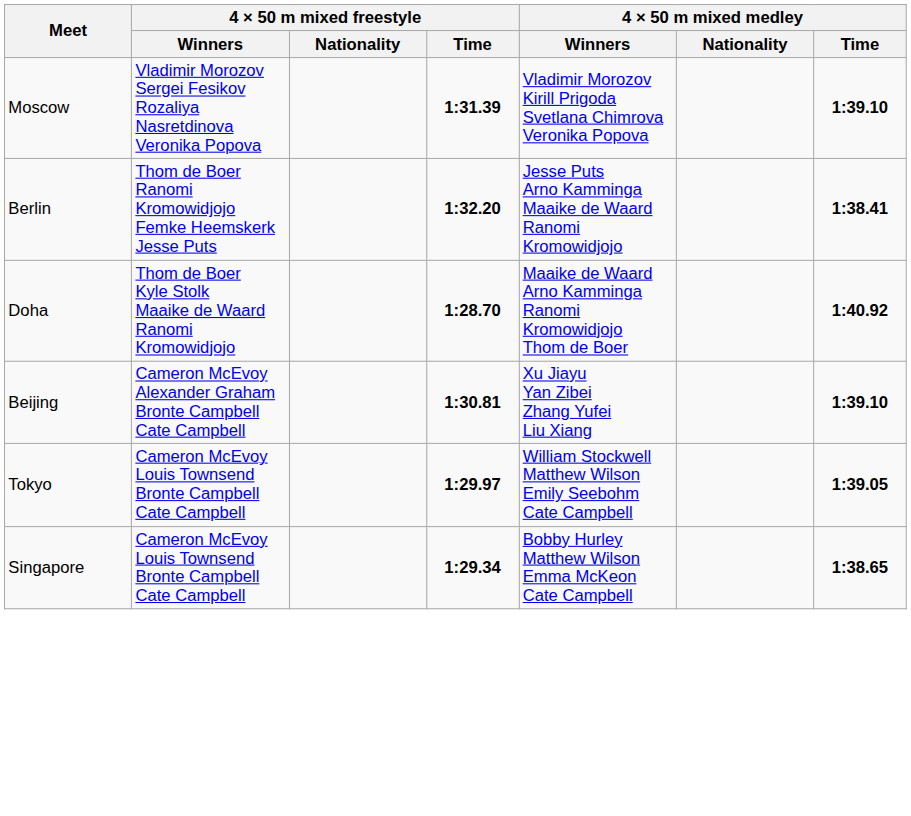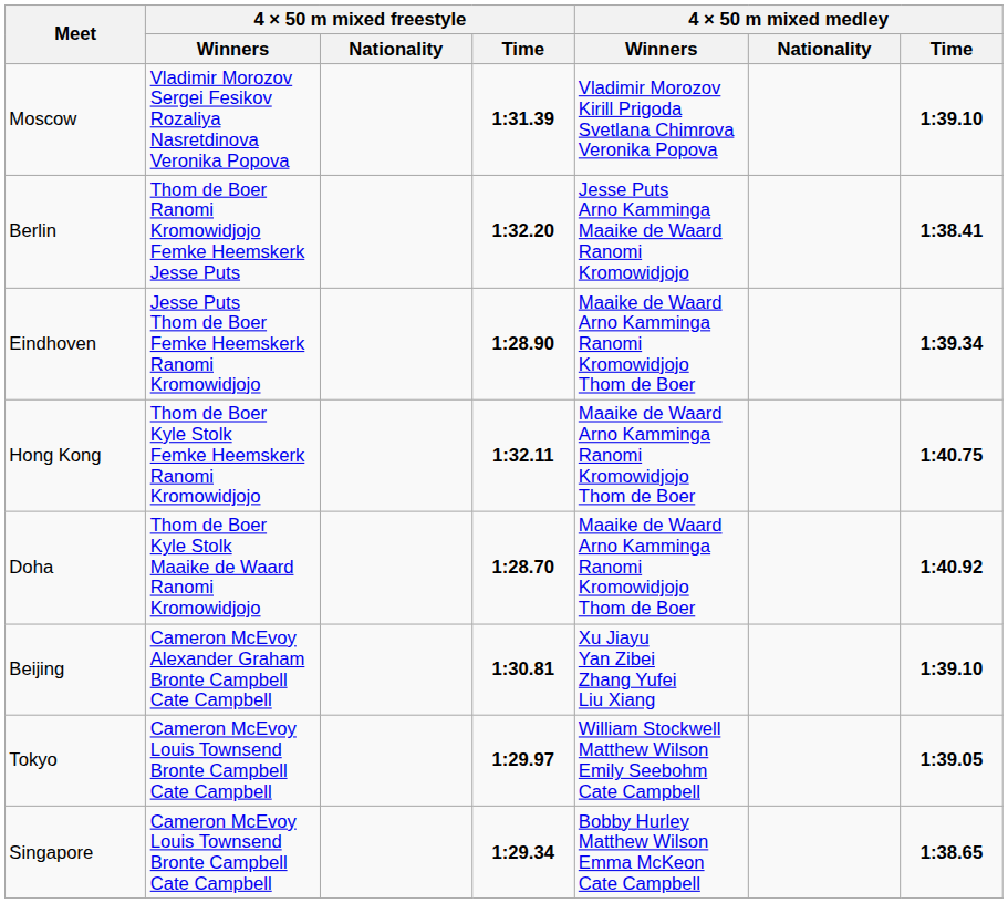+ row: Eindhoven | Jesse Puts Thom de Boer Femke Heemskerk Ranomi Kromowidjojo | 1:28.90 | Maaike de Waard Arno Kamminga Ranomi Kromowidjojo Thom de Boer | 1:39.34
+ row: Hong Kong | Thom de Boer Kyle Stolk Femke Heemskerk Ranomi Kromowidjojo | 1:32.11 | Maaike de Waard Arno Kamminga Ranomi Kromowidjojo Thom de Boer | 1:40.75
